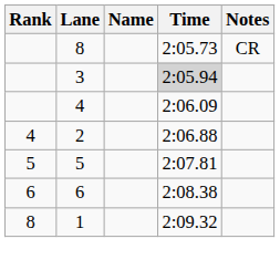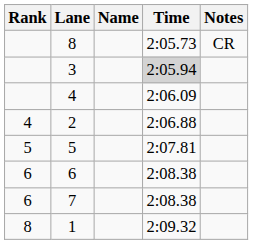+ row: 6 | 7 | 2:08.38
